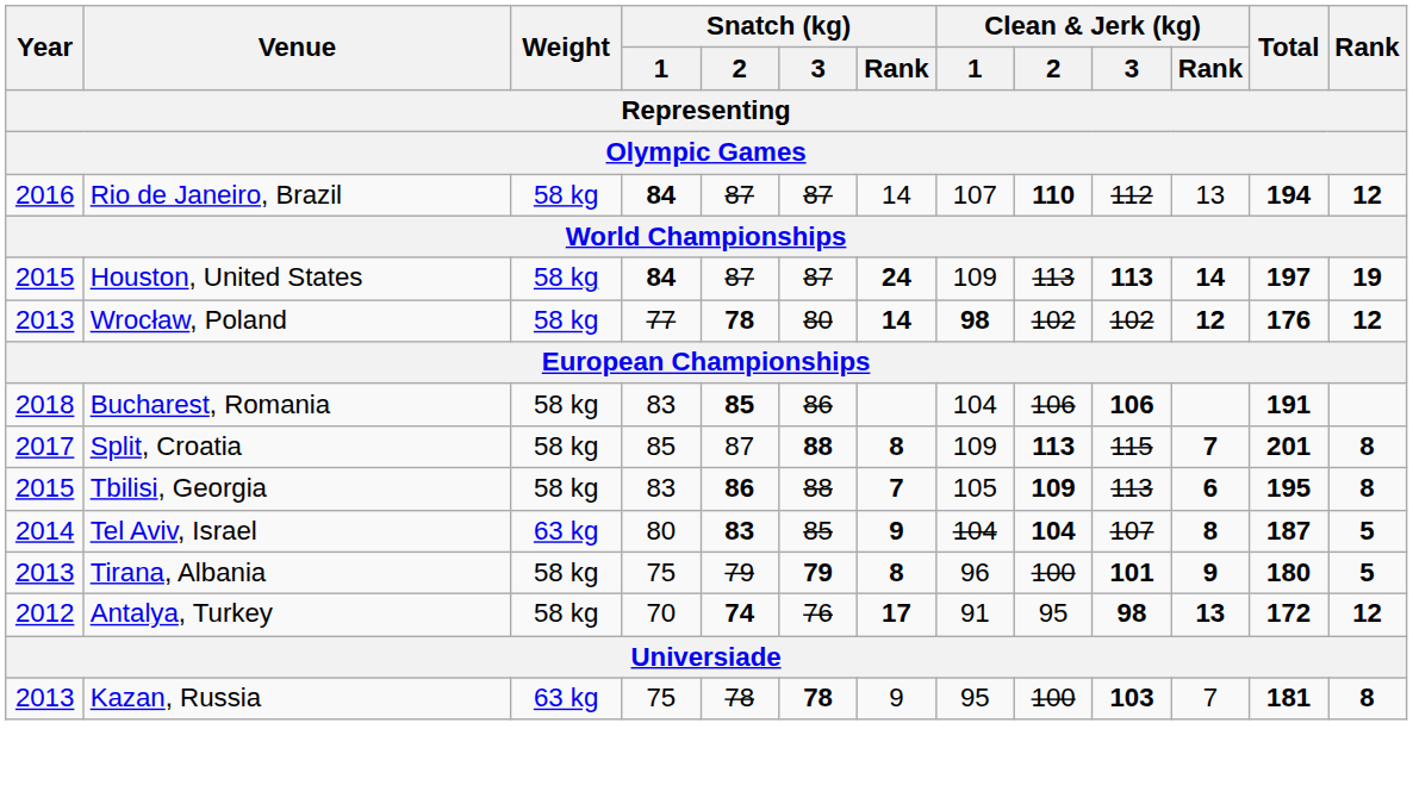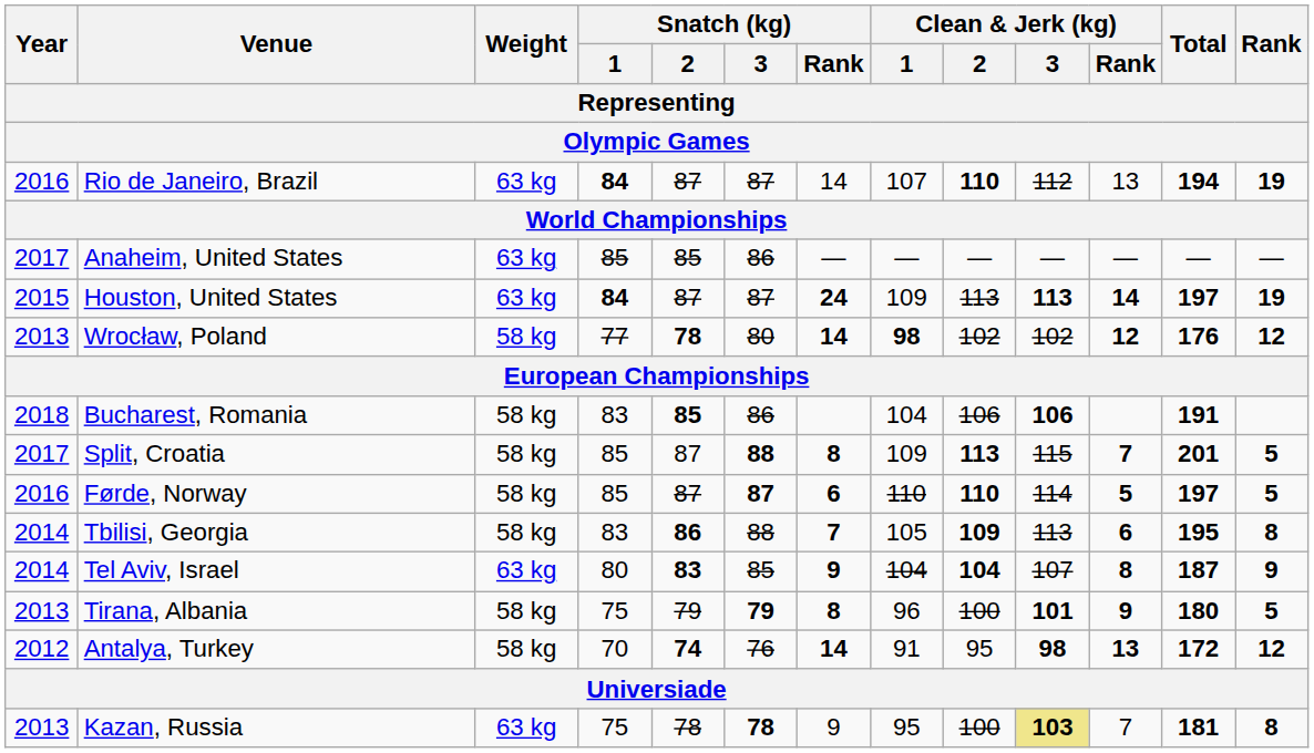Rio de Janeiro, Brazil | Weight: 58 kg -> 63 kg
Rio de Janeiro, Brazil | Rank: 12 -> 19
+ row: 2017 | Anaheim, United States | 63 kg | 85 | 85 | 86 | — | — | — | — | — | — | —
Houston, United States | Weight: 58 kg -> 63 kg
Split, Croatia | Rank: 8 -> 5
+ row: 2016 | Førde, Norway | 58 kg | 85 | 87 | 87 | 6 | 110 | 110 | 114 | 5 | 197 | 5
Tbilisi, Georgia | Year: 2015 -> 2014
Tel Aviv, Israel | Rank: 5 -> 9
Antalya, Turkey | Snatch (kg) / Rank: 17 -> 14
Kazan, Russia | Clean & Jerk (kg) / 3: no background -> khaki background
